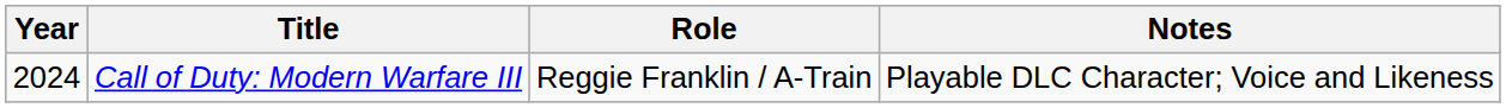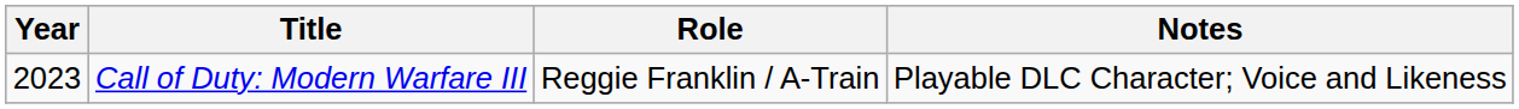Call of Duty: Modern Warfare III | Year: 2024 -> 2023
